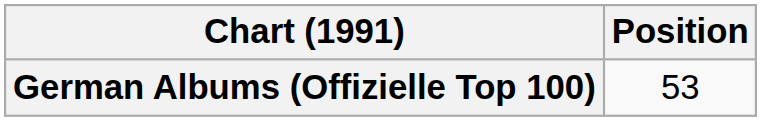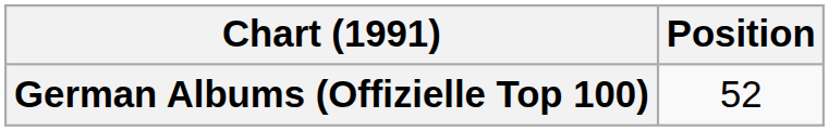German Albums (Offizielle Top 100) | Position: 53 -> 52
